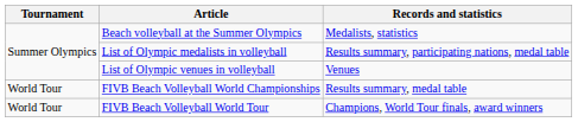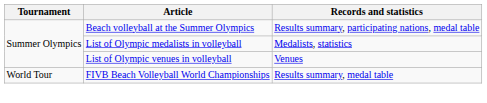Beach volleyball at the Summer Olympics | Records and statistics: Medalists, statistics -> Results summary, participating nations, medal table
List of Olympic medalists in volleyball | Records and statistics: Results summary, participating nations, medal table -> Medalists, statistics
- row: World Tour | FIVB Beach Volleyball World Tour | Champions, World Tour finals, award winners
